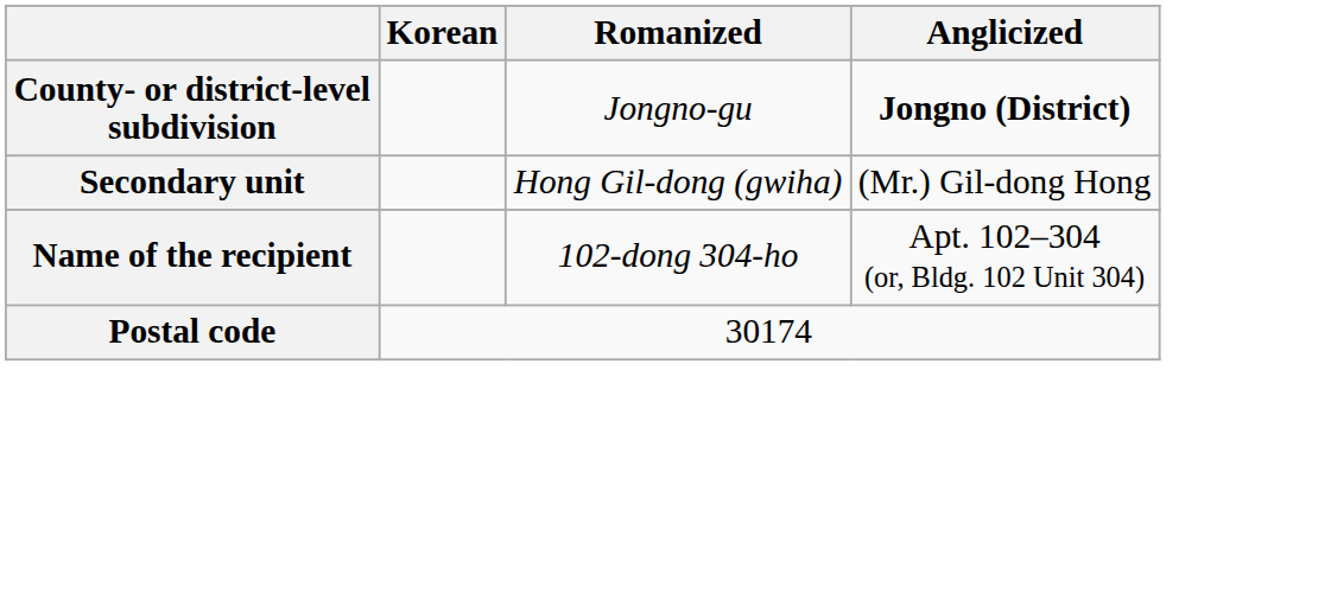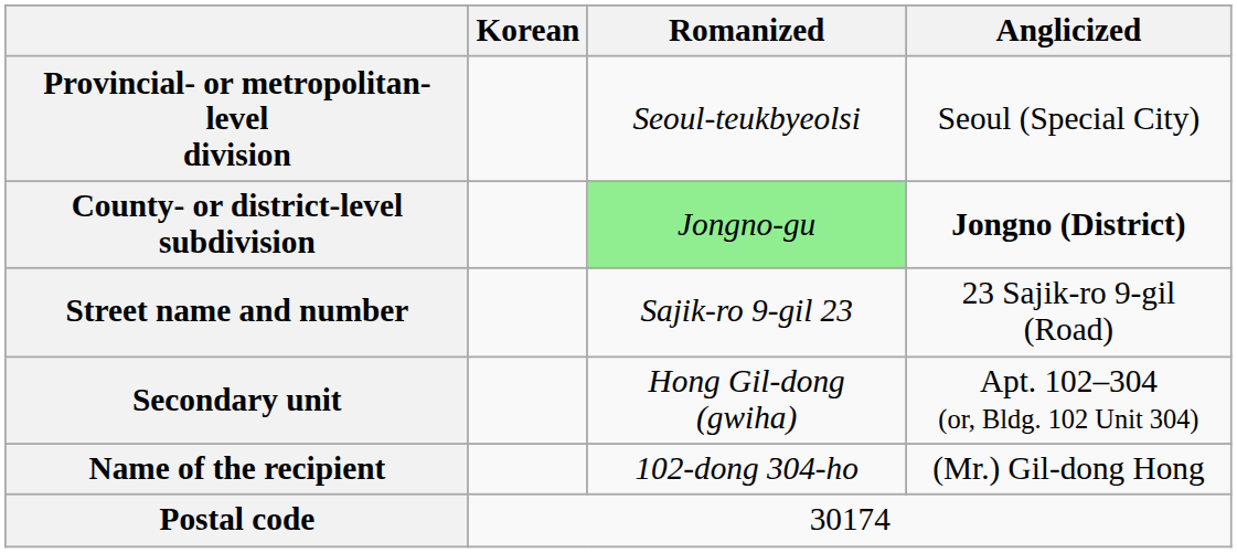+ row: Provincial- or metropolitan-level division | Seoul-teukbyeolsi | Seoul (Special City)
County- or district-level subdivision | Romanized: no background -> lightgreen background
+ row: Street name and number | Sajik-ro 9-gil 23 | 23 Sajik-ro 9-gil (Road)
Secondary unit | Anglicized: (Mr.) Gil-dong Hong -> Apt. 102–304 (or, Bldg. 102 Unit 304)
Name of the recipient | Anglicized: Apt. 102–304 (or, Bldg. 102 Unit 304) -> (Mr.) Gil-dong Hong
